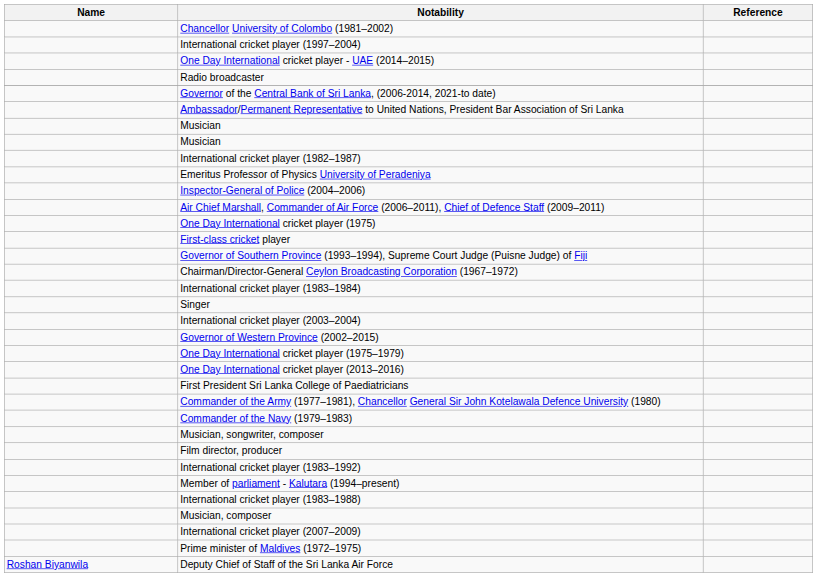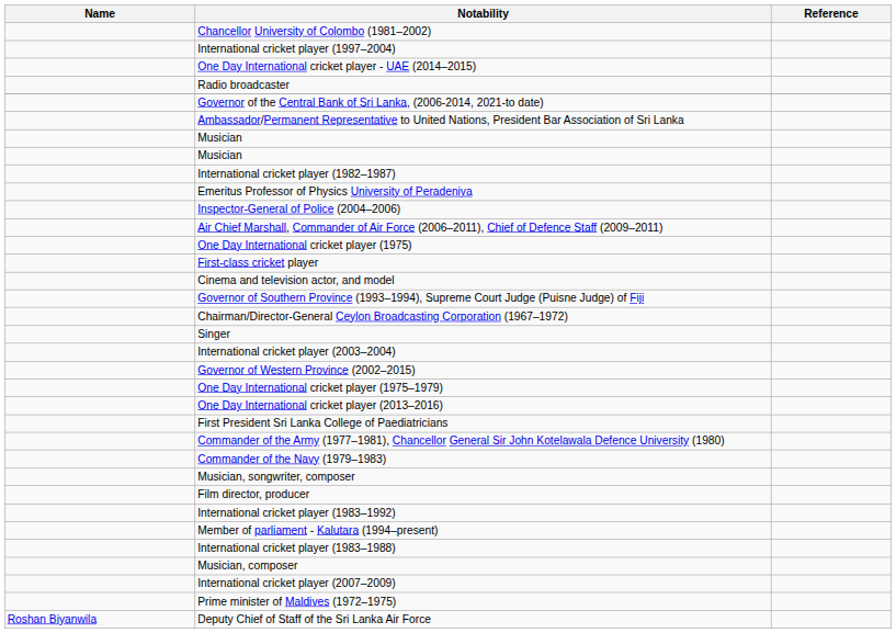+ row: Cinema and television actor, and model
- row: International cricket player (1983–1984)
